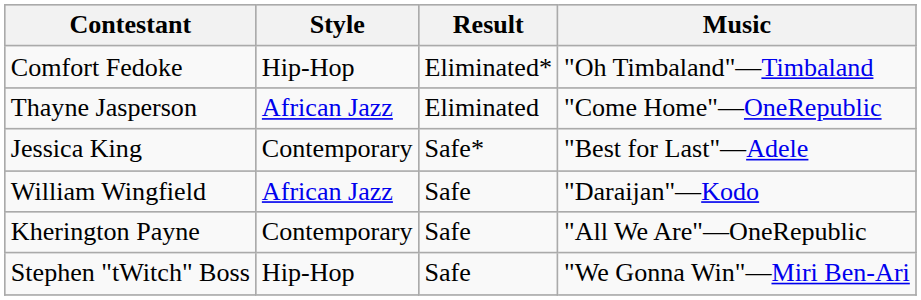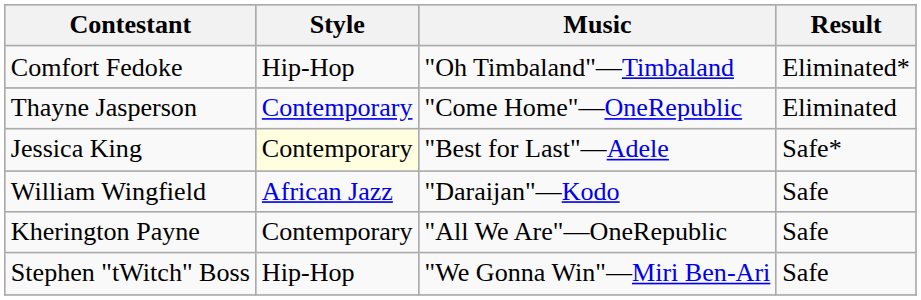columns swapped: Music <-> Result
Thayne Jasperson | Style: African Jazz -> Contemporary
Jessica King | Style: no background -> lightyellow background
